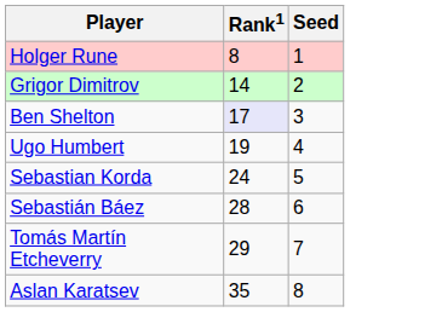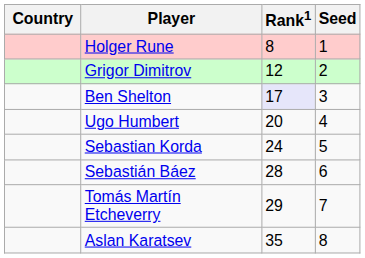+ column: Country
Grigor Dimitrov | Rank1: 14 -> 12
Ugo Humbert | Rank1: 19 -> 20
